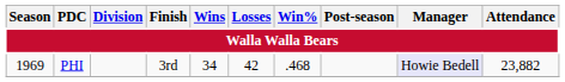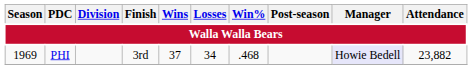1969 | Wins: 34 -> 37
1969 | Losses: 42 -> 34
